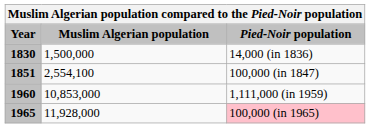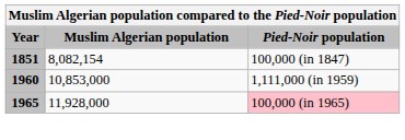- row: 1830 | 1,500,000 | 14,000 (in 1836)
1851 | Muslim Algerian population: 2,554,100 -> 8,082,154
